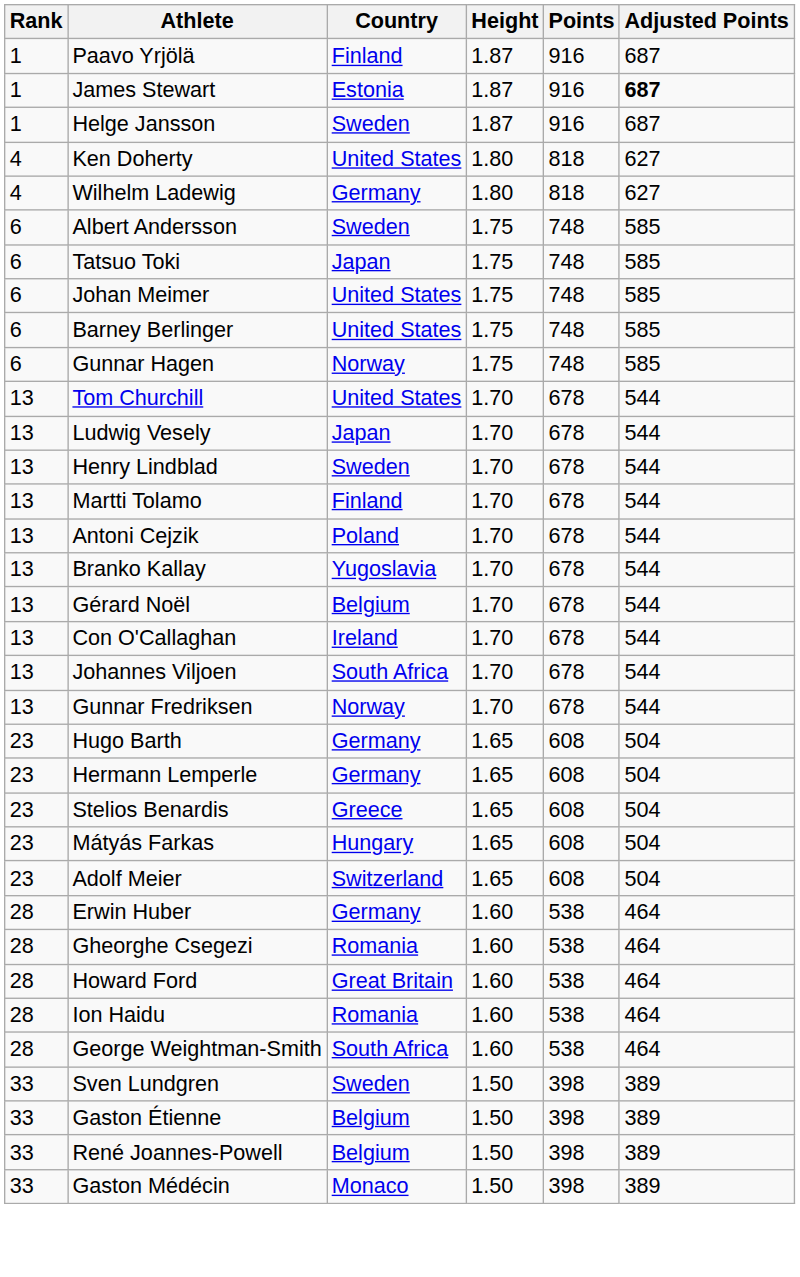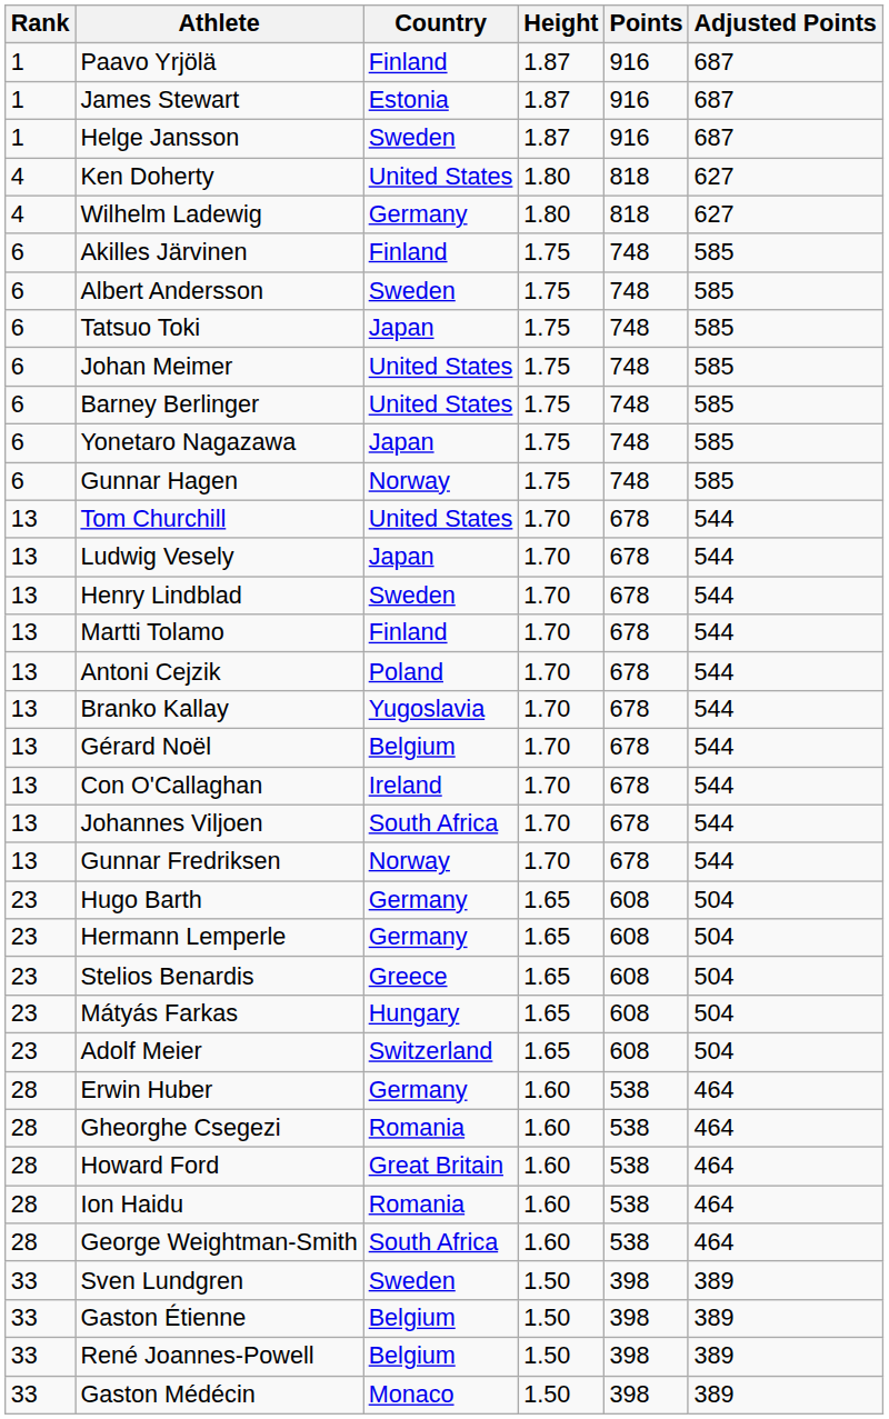James Stewart | Adjusted Points: bold -> normal
+ row: 6 | Akilles Järvinen | Finland | 1.75 | 748 | 585
+ row: 6 | Yonetaro Nagazawa | Japan | 1.75 | 748 | 585
